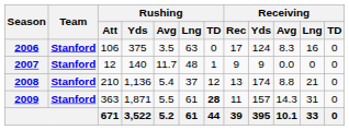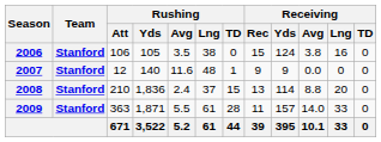2006 | Rushing / Yds: 375 -> 105
2006 | Rushing / Lng: 63 -> 38
2006 | Receiving / Rec: 17 -> 15
2006 | Receiving / Avg: 8.3 -> 3.8
2007 | Rushing / Avg: 11.7 -> 11.6
2008 | Rushing / Yds: 1,136 -> 1,836
2008 | Rushing / Avg: 5.4 -> 2.4
2008 | Rushing / TD: 12 -> 15
2008 | Receiving / Yds: 174 -> 114
2008 | Receiving / Lng: 21 -> 20
2009 | Rushing / TD: bold -> normal
2009 | Receiving / Avg: 14.3 -> 14.0
2009 | Receiving / Lng: 31 -> 33
